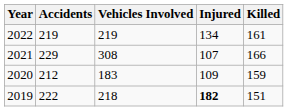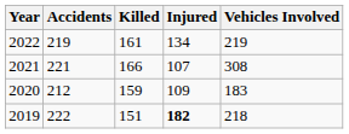columns swapped: Killed <-> Vehicles Involved
2021 | Accidents: 229 -> 221
